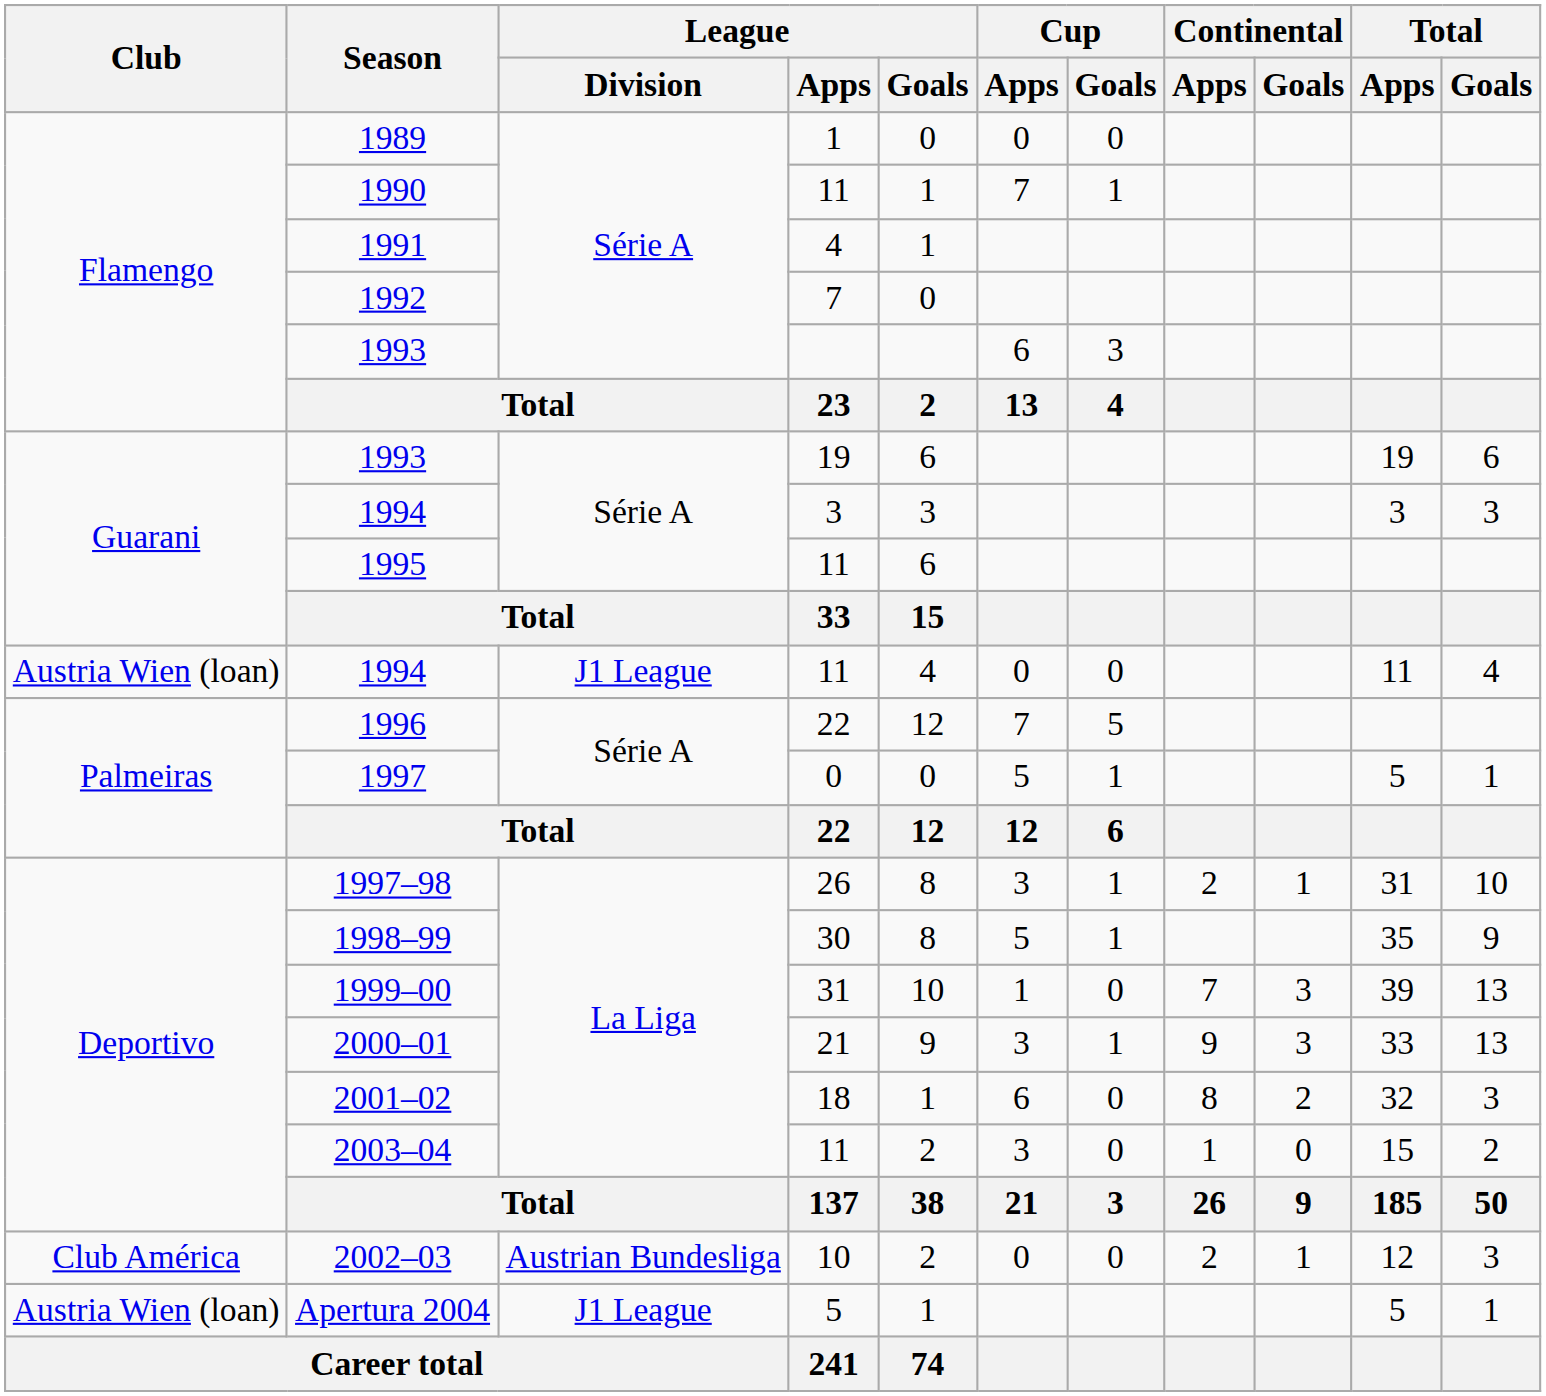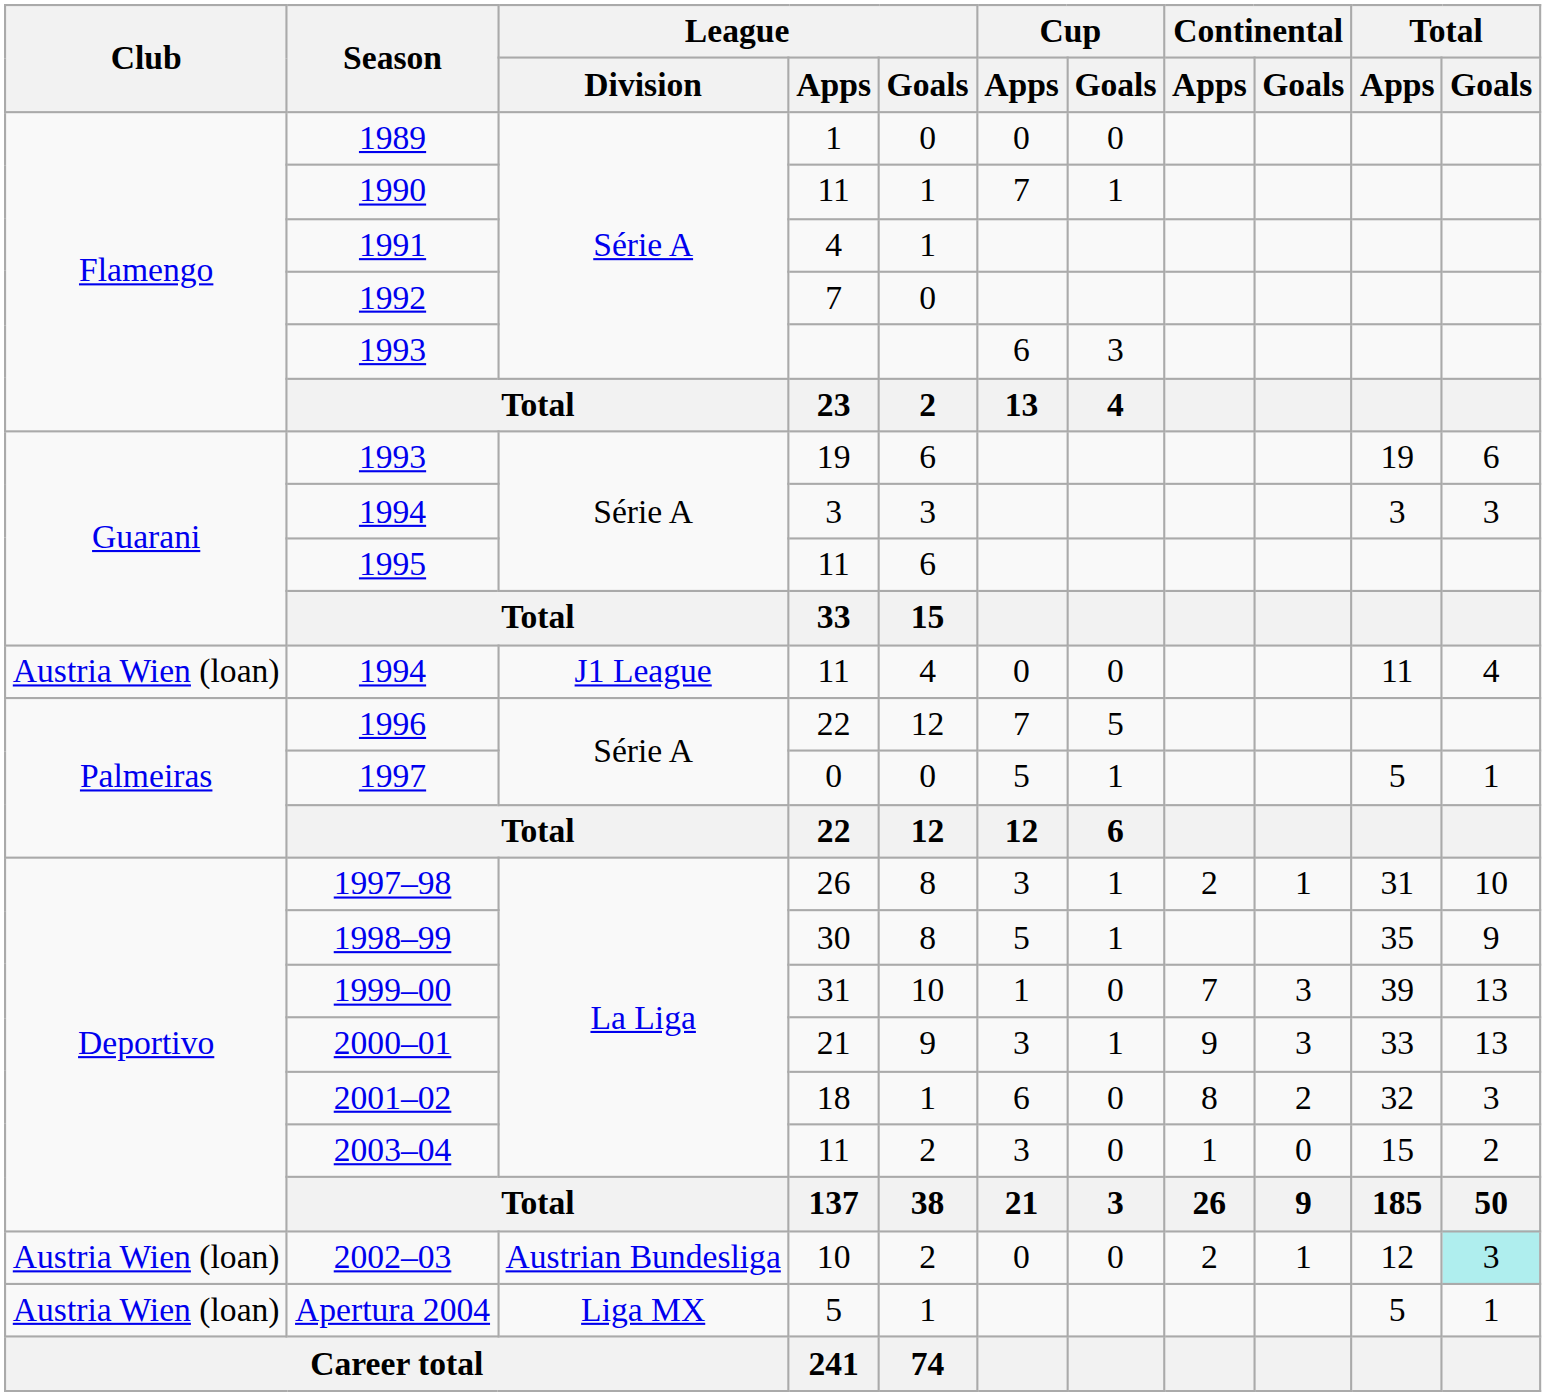2002–03 | Club: Club América -> Austria Wien (loan)
2002–03 | Total / Goals: no background -> paleturquoise background
Apertura 2004 | League / Division: J1 League -> Liga MX
